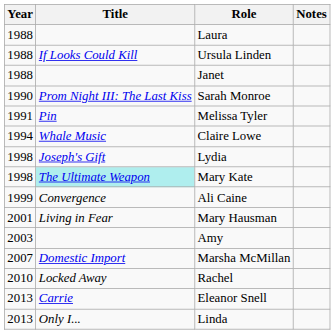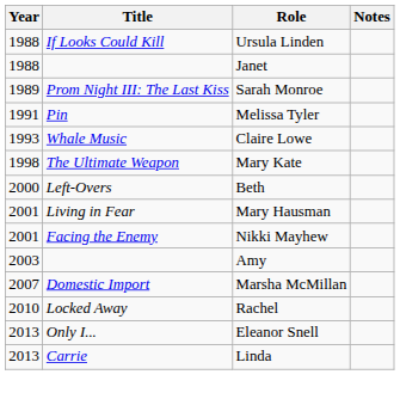- row: 1988 | Laura
Sarah Monroe | Year: 1990 -> 1989
Claire Lowe | Year: 1994 -> 1993
- row: 1998 | Joseph's Gift | Lydia
Mary Kate | Title: paleturquoise background -> no background
- row: 1999 | Convergence | Ali Caine
+ row: 2000 | Left-Overs | Beth
+ row: 2001 | Facing the Enemy | Nikki Mayhew
Eleanor Snell | Title: Carrie -> Only I...
Linda | Title: Only I... -> Carrie
